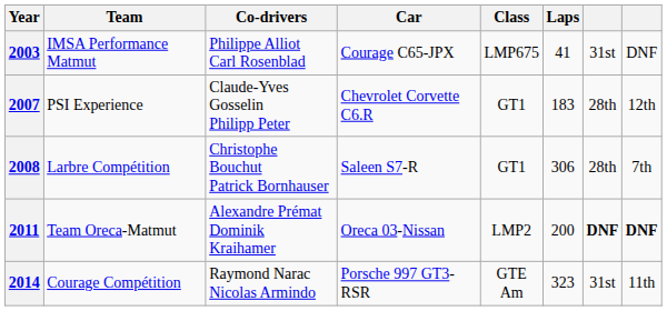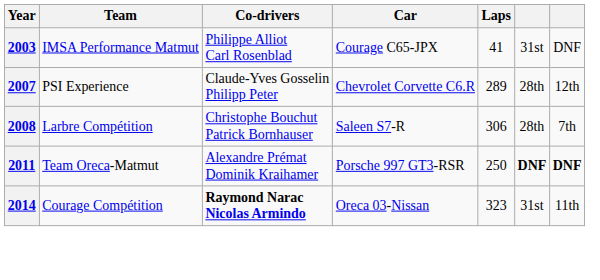- column: Class | LMP675 | GT1 | GT1 | LMP2 | GTE Am
2007 | Laps: 183 -> 289
2011 | Car: Oreca 03-Nissan -> Porsche 997 GT3-RSR
2011 | Laps: 200 -> 250
2014 | Co-drivers: normal -> bold
2014 | Car: Porsche 997 GT3-RSR -> Oreca 03-Nissan
